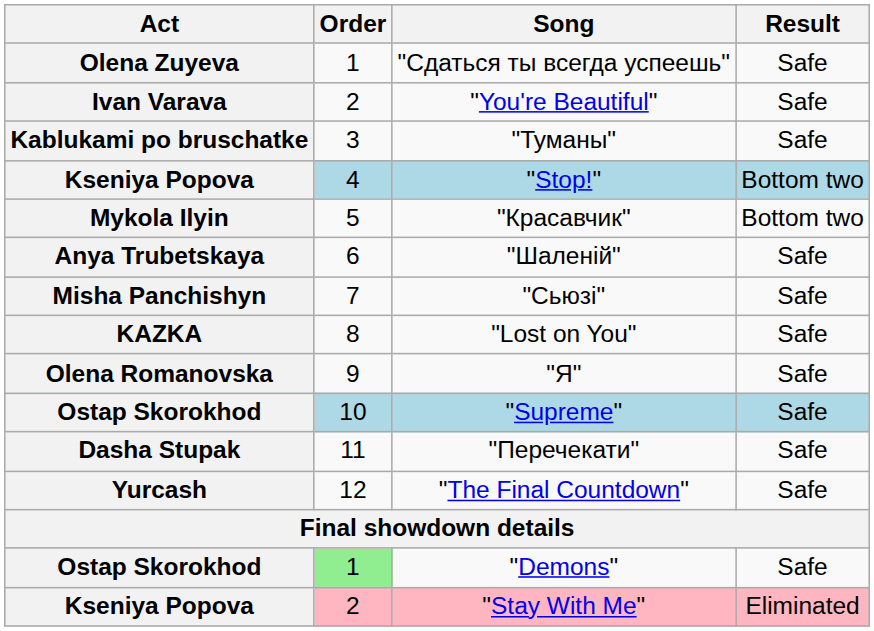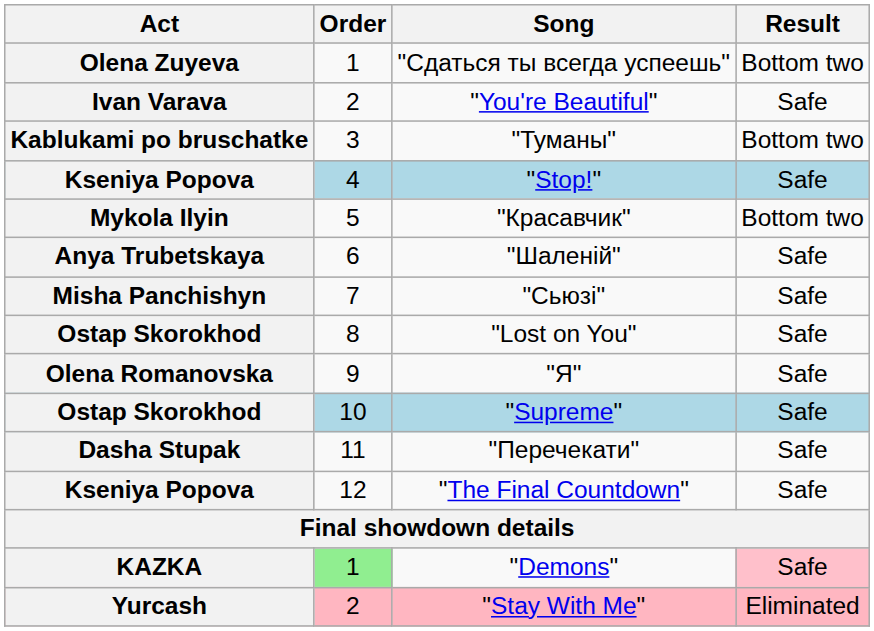"Сдаться ты всегда успеешь" | Result: Safe -> Bottom two
"Туманы" | Result: Safe -> Bottom two
"Stop!" | Result: Bottom two -> Safe
"Lost on You" | Act: KAZKA -> Ostap Skorokhod
"The Final Countdown" | Act: Yurcash -> Kseniya Popova
"Demons" | Act: Ostap Skorokhod -> KAZKA
"Demons" | Result: no background -> pink background
"Stay With Me" | Act: Kseniya Popova -> Yurcash
